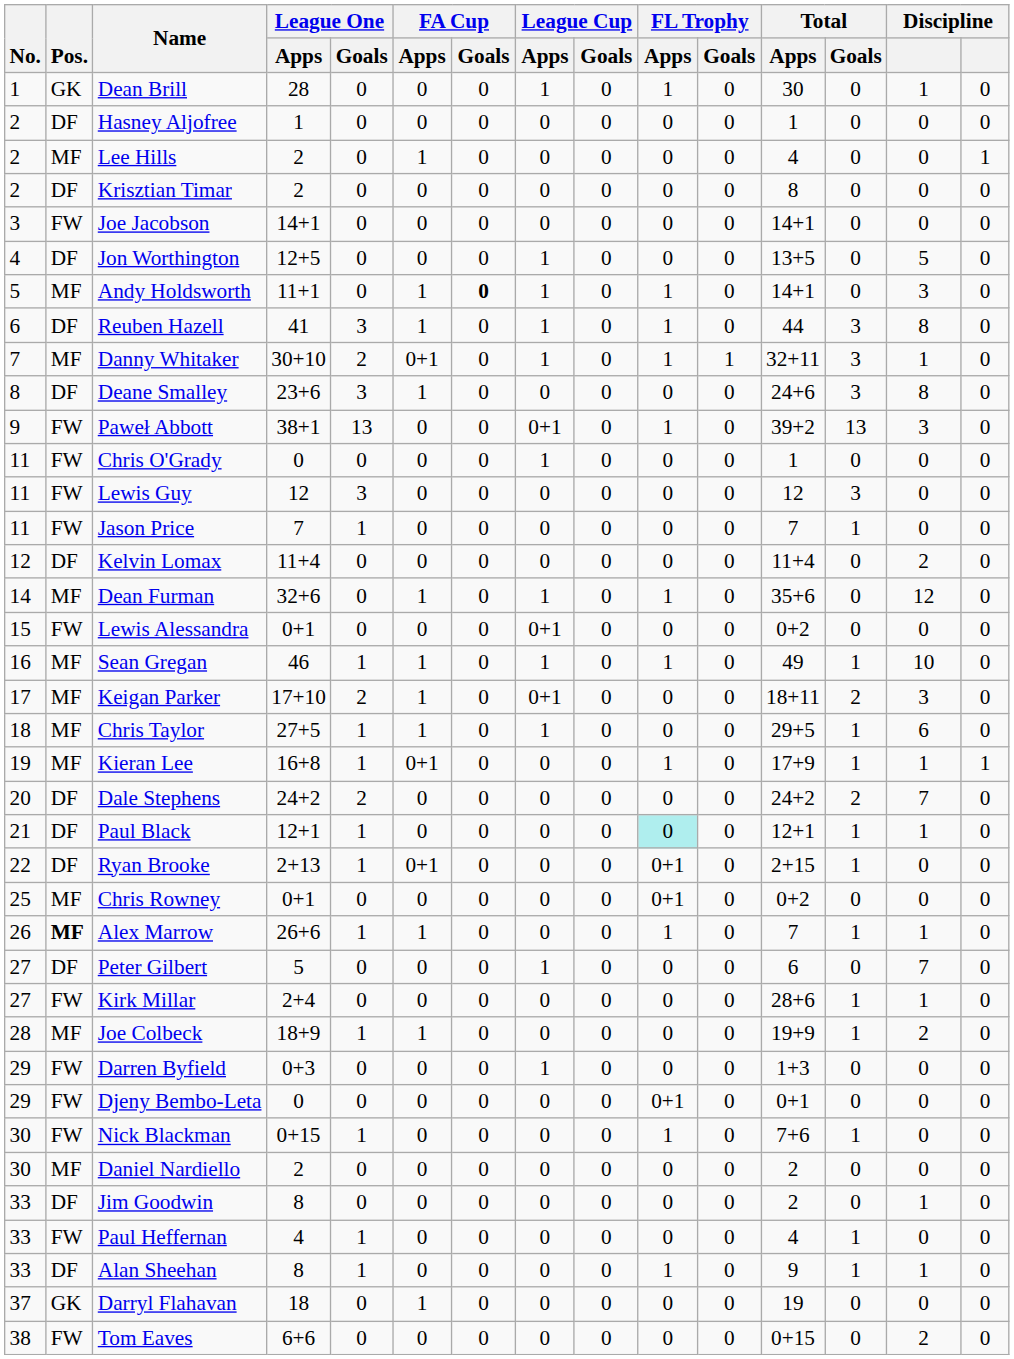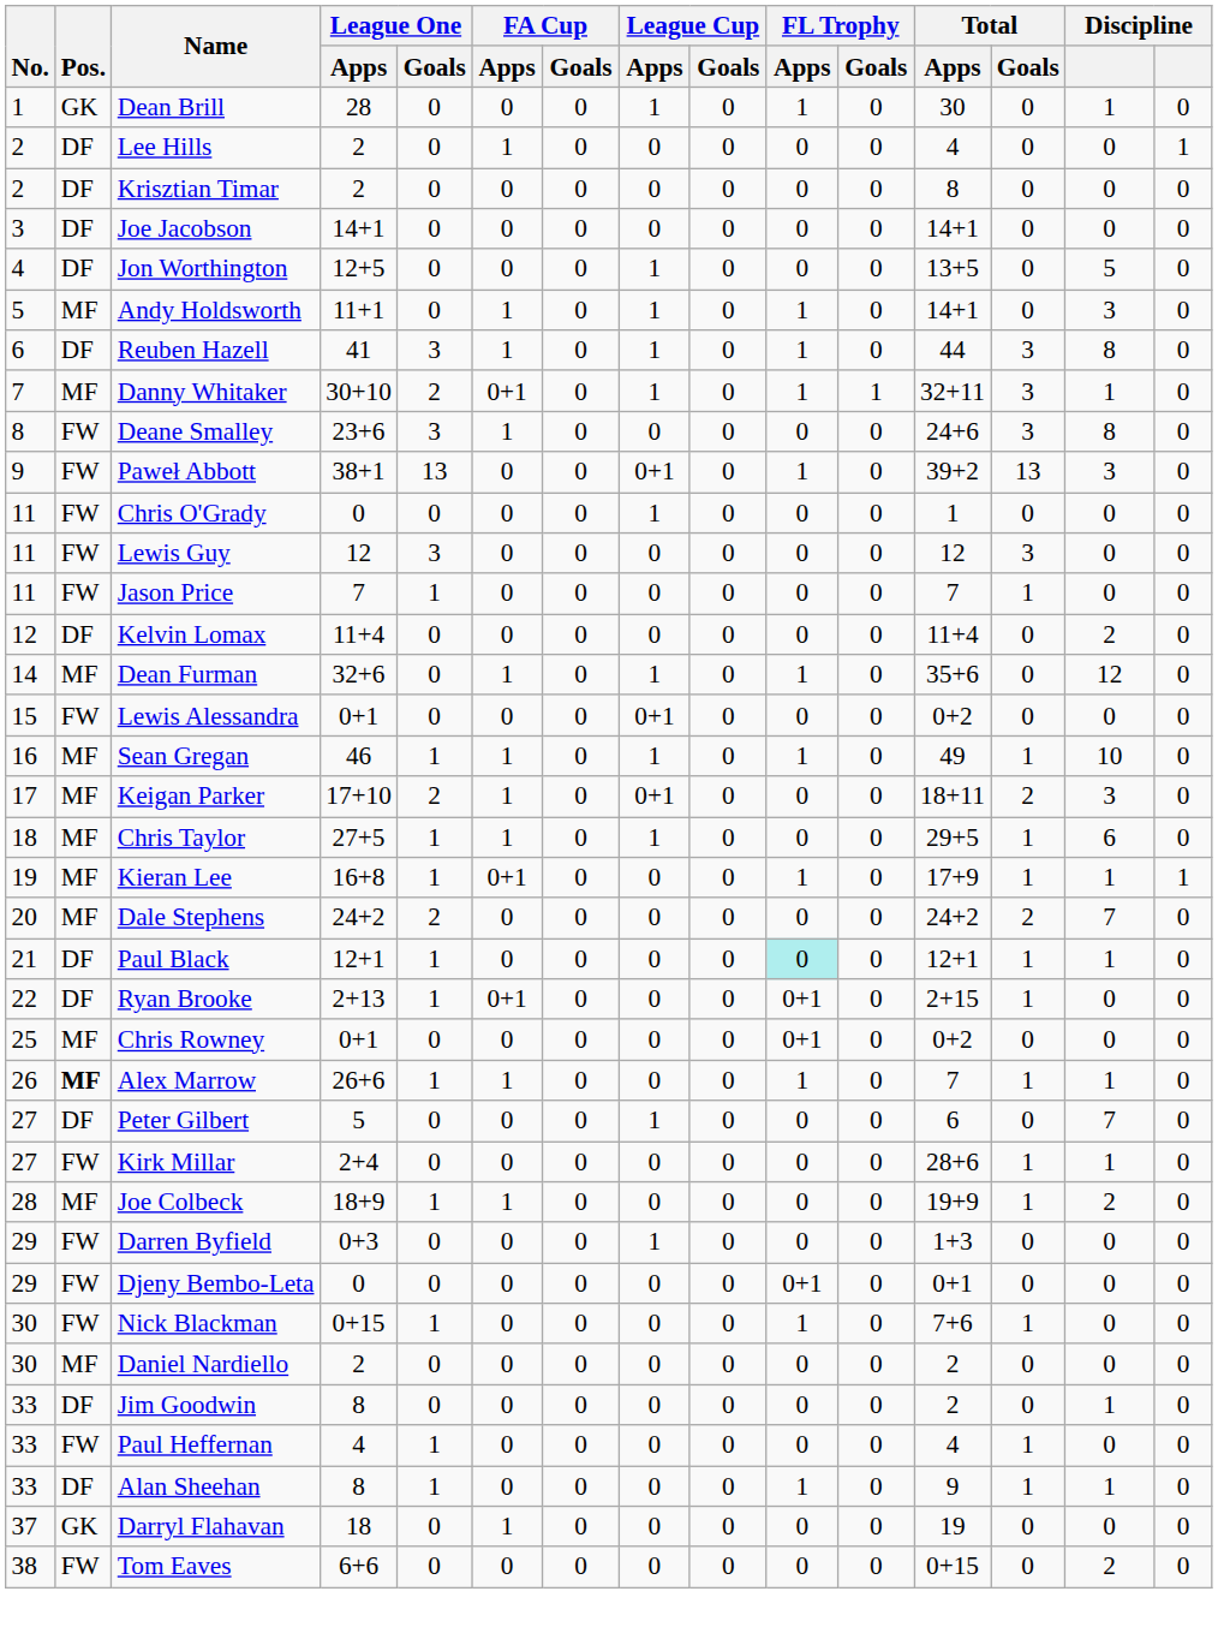- row: 2 | DF | Hasney Aljofree | 1 | 0 | 0 | 0 | 0 | 0 | 0 | 0 | 1 | 0 | 0 | 0
Lee Hills | Pos.: MF -> DF
Joe Jacobson | Pos.: FW -> DF
Andy Holdsworth | FA Cup / Goals: bold -> normal
Deane Smalley | Pos.: DF -> FW
Dale Stephens | Pos.: DF -> MF
